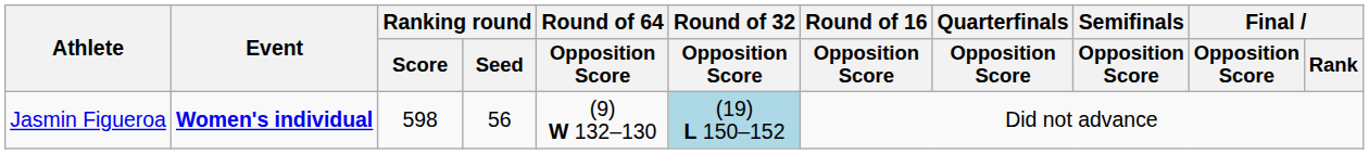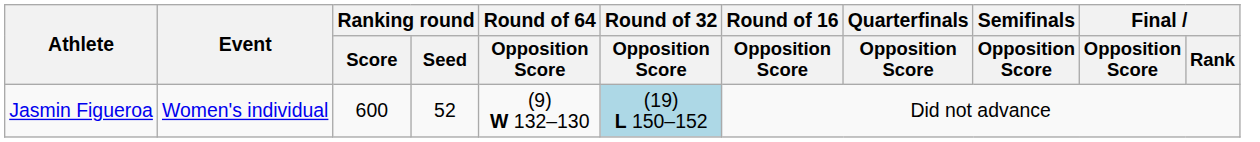Jasmin Figueroa | Event: bold -> normal
Jasmin Figueroa | Ranking round / Score: 598 -> 600
Jasmin Figueroa | Ranking round / Seed: 56 -> 52
